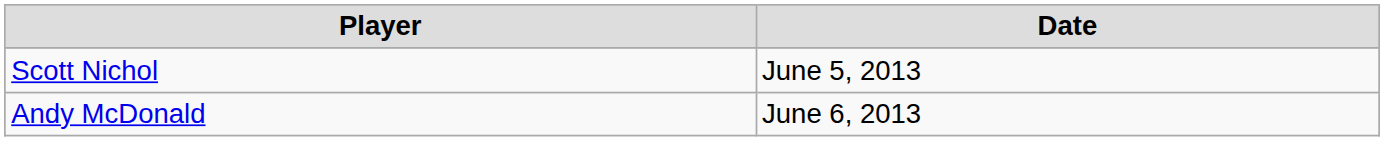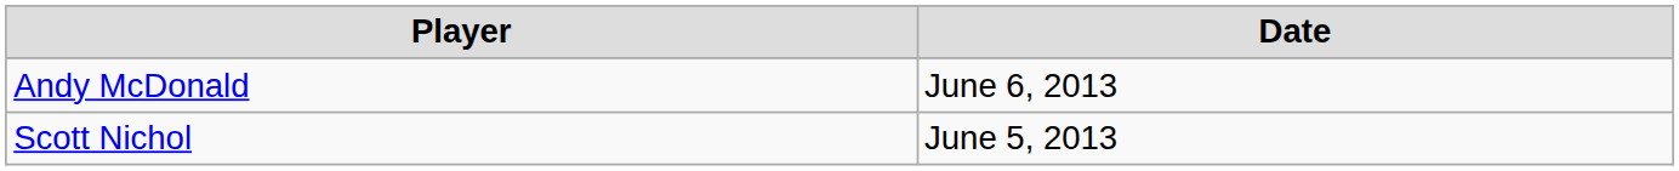rows swapped: Scott Nichol <-> Andy McDonald
